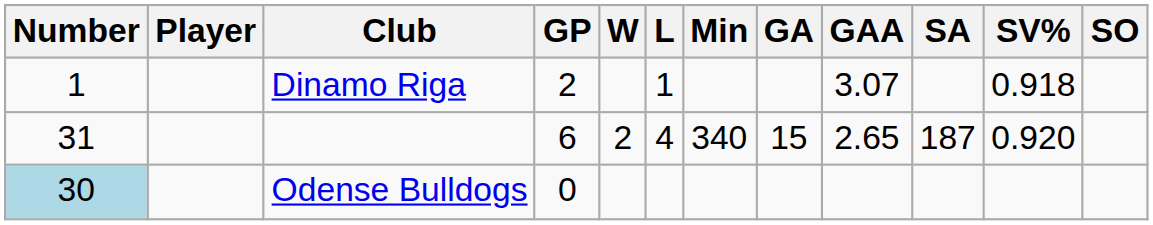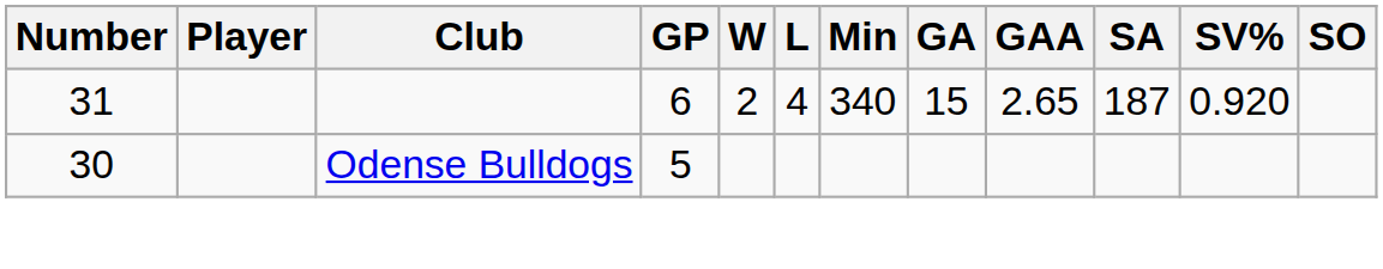- row: 1 | Dinamo Riga | 2 | 1 | 3.07 | 0.918
Odense Bulldogs | Number: lightblue background -> no background
Odense Bulldogs | GP: 0 -> 5
